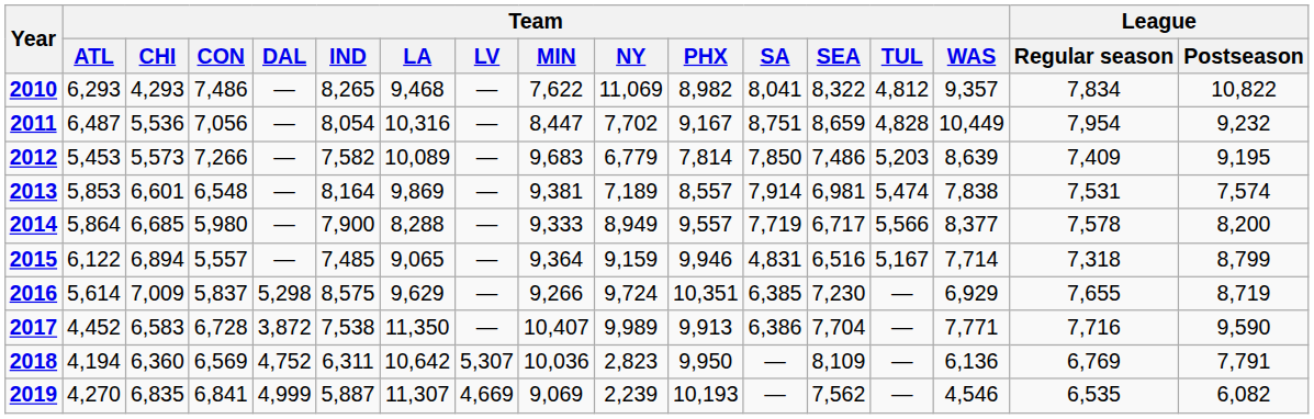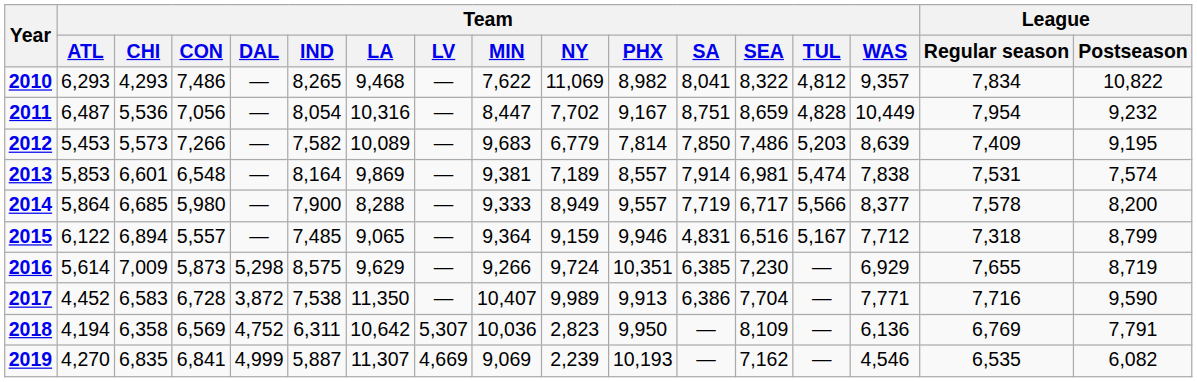2015 | Team / WAS: 7,714 -> 7,712
2016 | Team / CON: 5,837 -> 5,873
2018 | Team / CHI: 6,360 -> 6,358
2019 | Team / SEA: 7,562 -> 7,162
